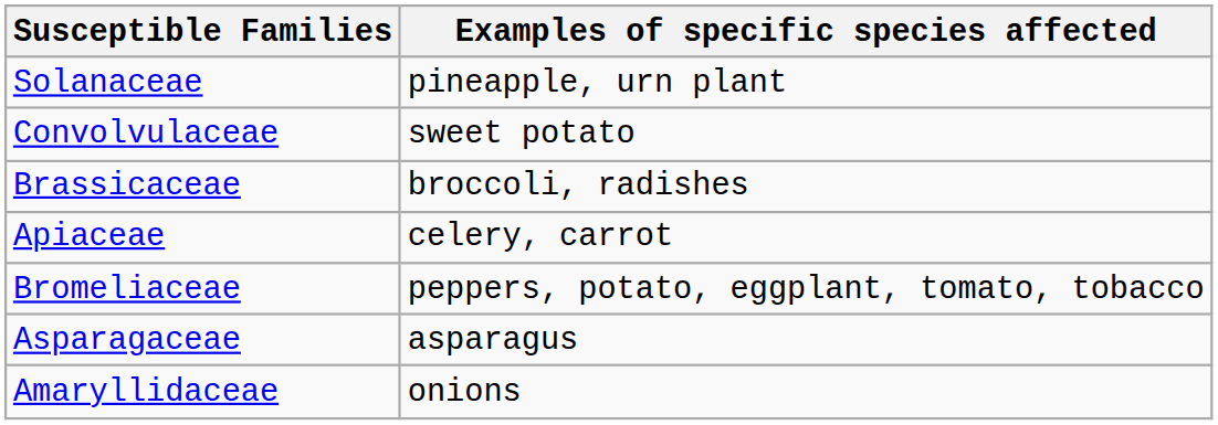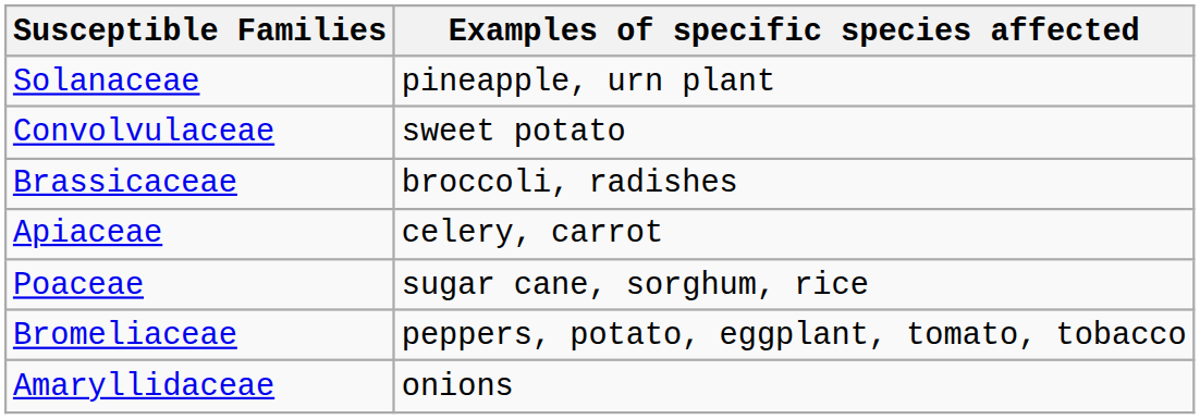+ row: Poaceae | sugar cane, sorghum, rice
- row: Asparagaceae | asparagus
